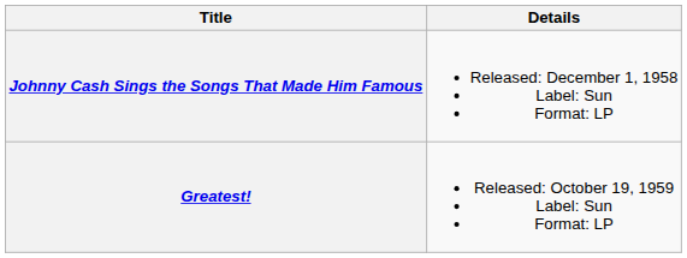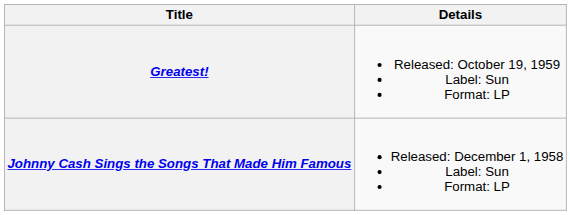rows swapped: Johnny Cash Sings the Songs That Made Him Famous <-> Greatest!
